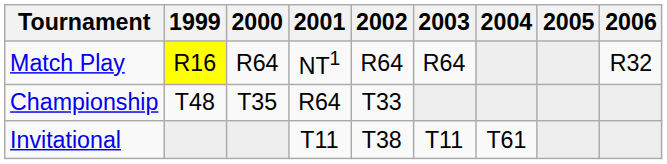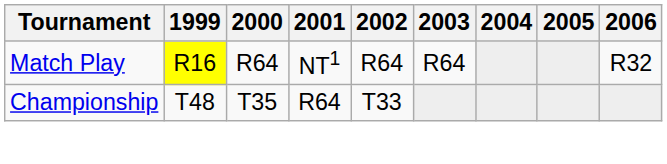- row: Invitational | T11 | T38 | T11 | T61
